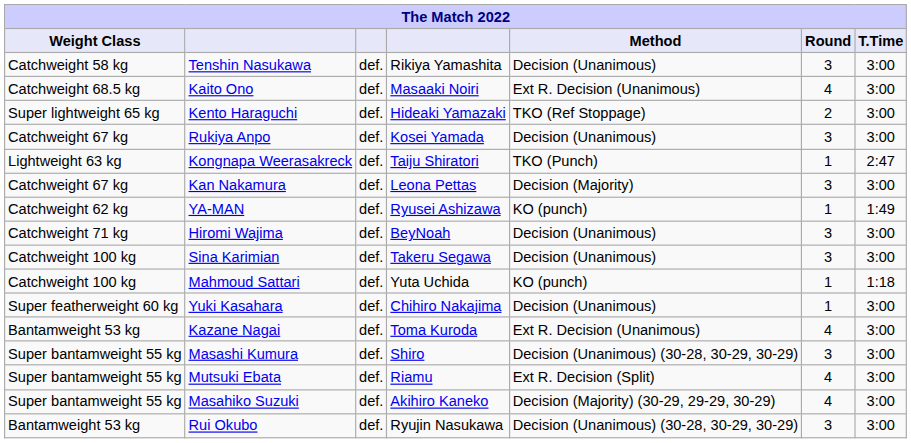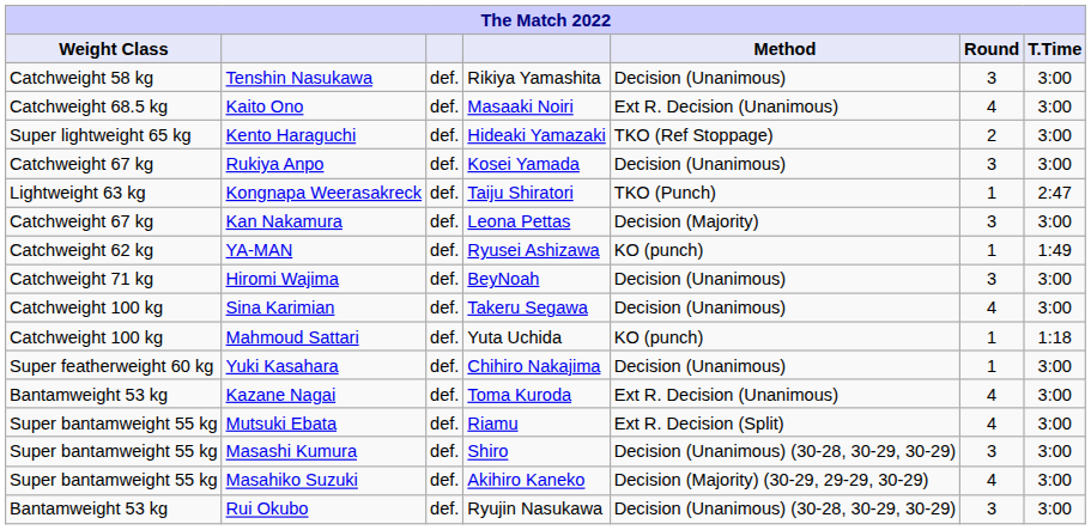Sina Karimian | Round: 3 -> 4
rows swapped: Mutsuki Ebata <-> Masashi Kumura
